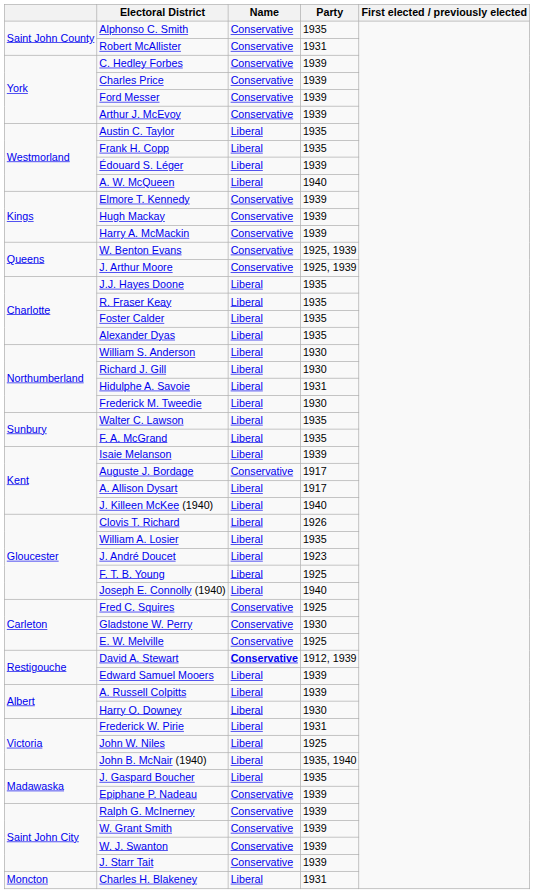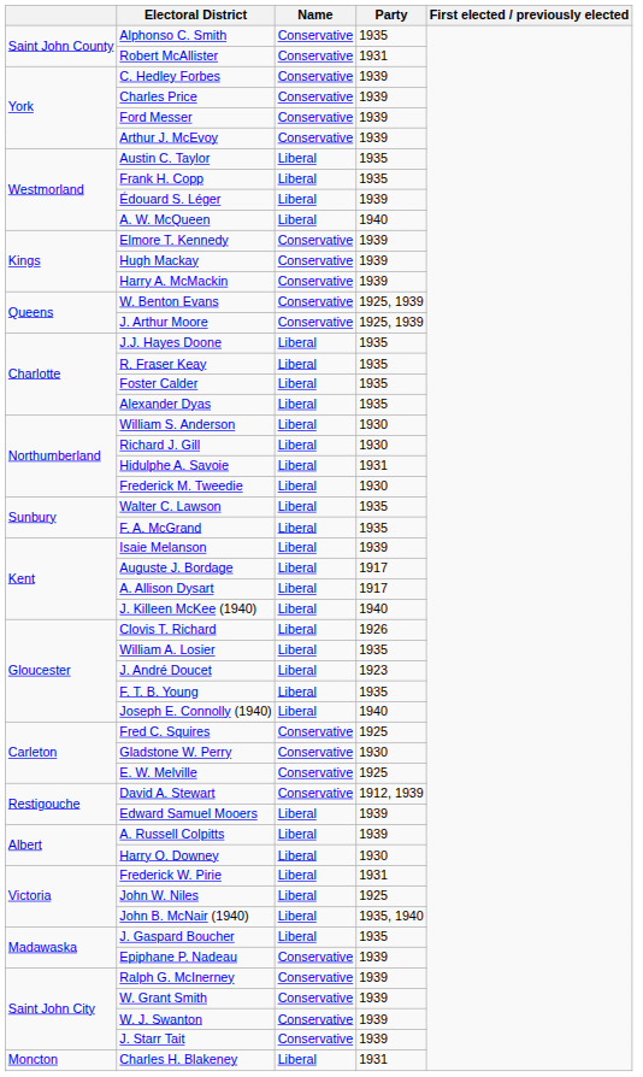Auguste J. Bordage | Name: Conservative -> Liberal
F. T. B. Young | Party: 1925 -> 1935
David A. Stewart | Name: bold -> normal
